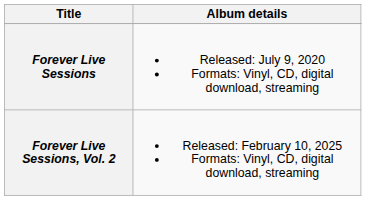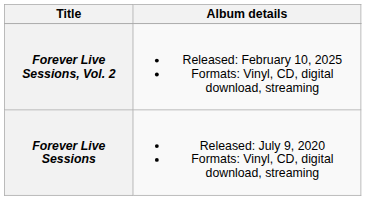rows swapped: Forever Live Sessions <-> Forever Live Sessions, Vol. 2
